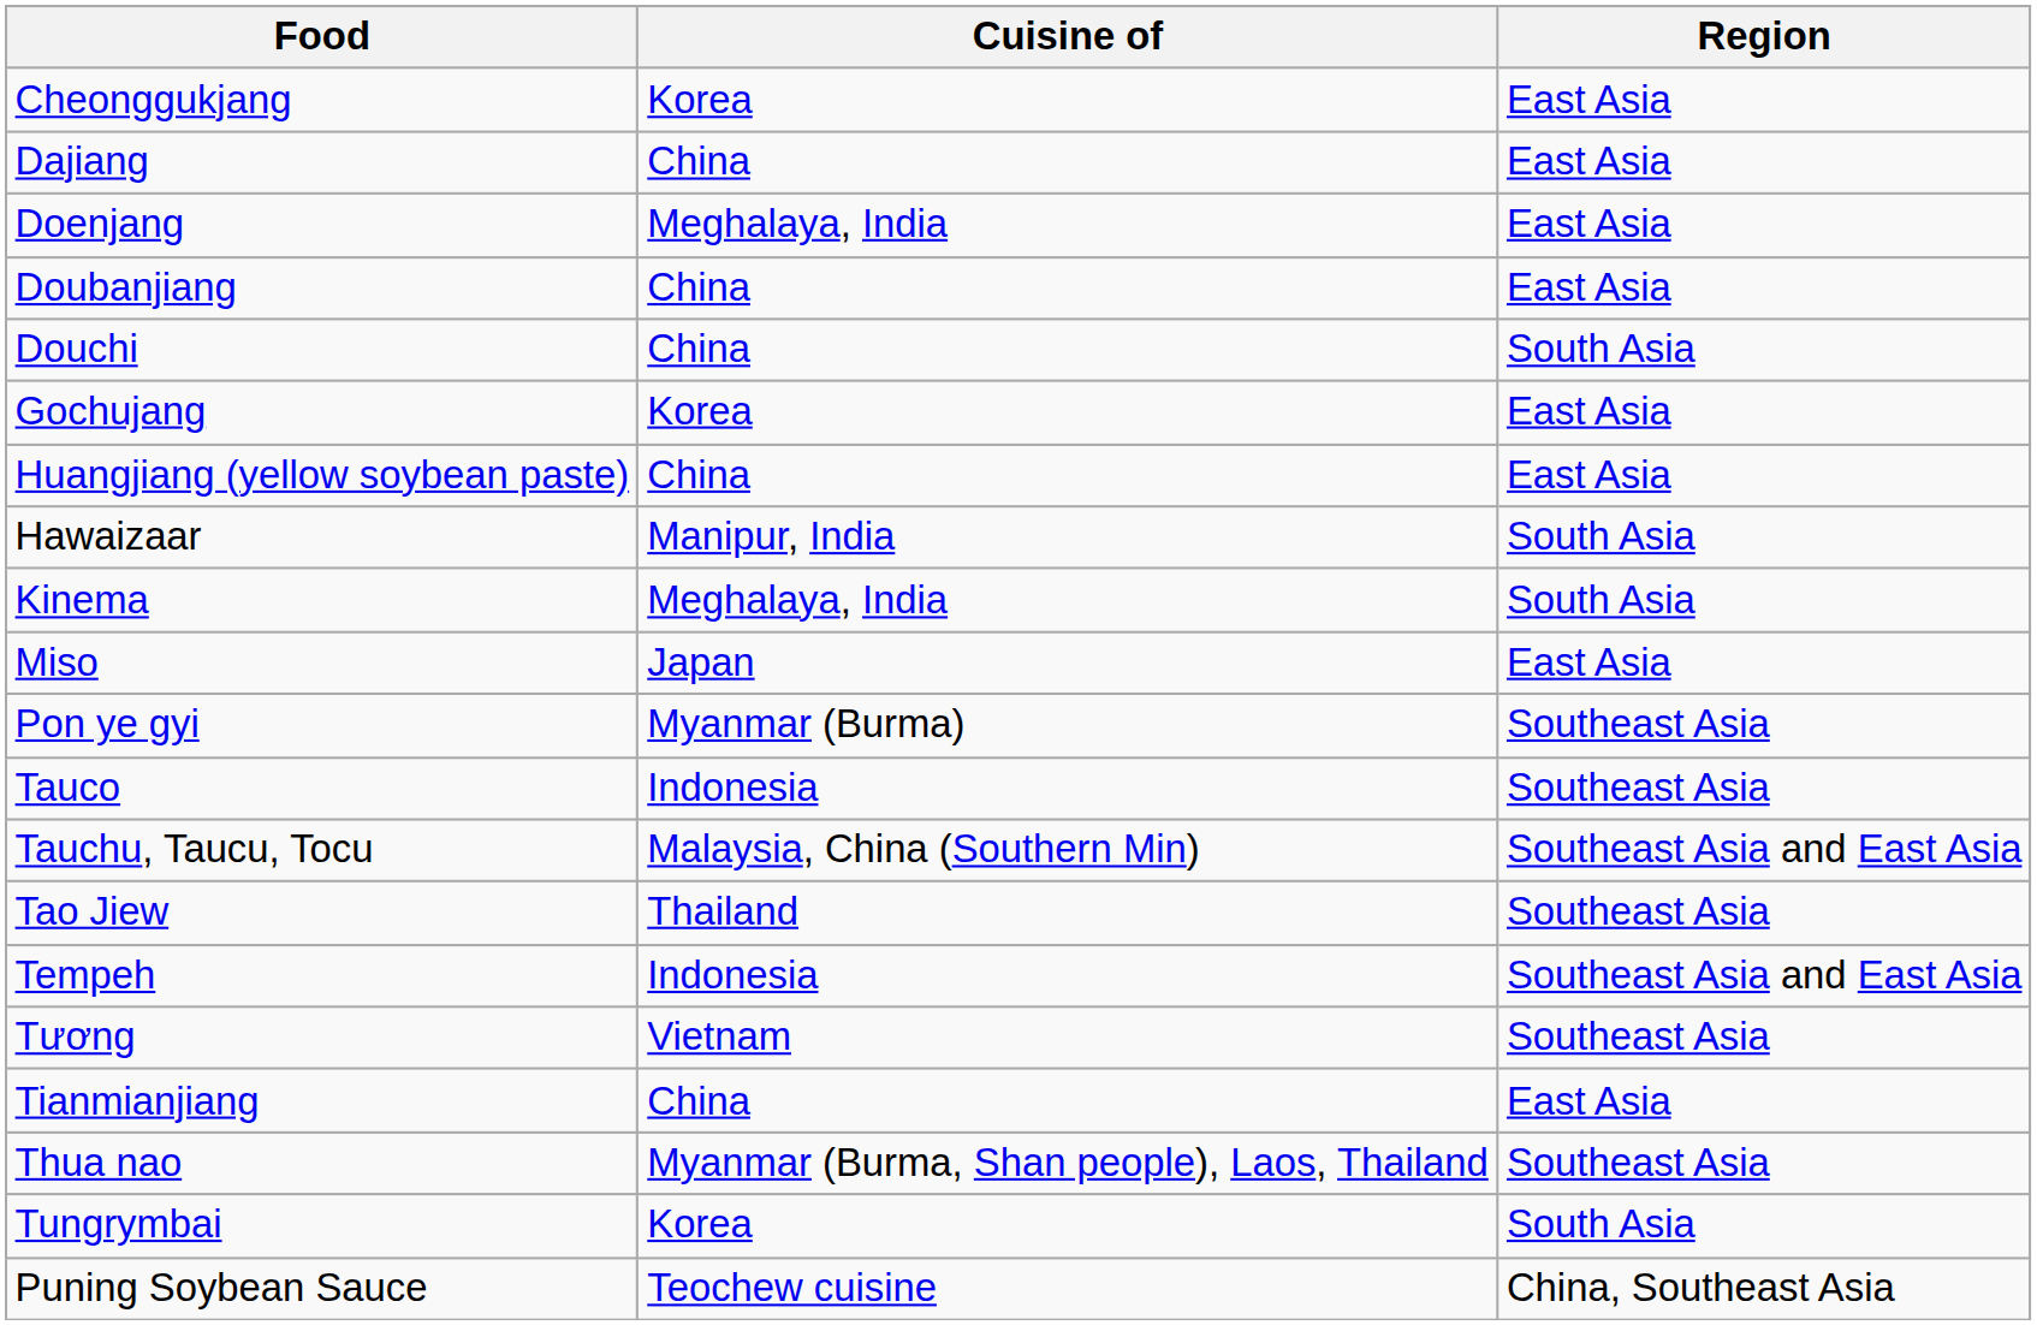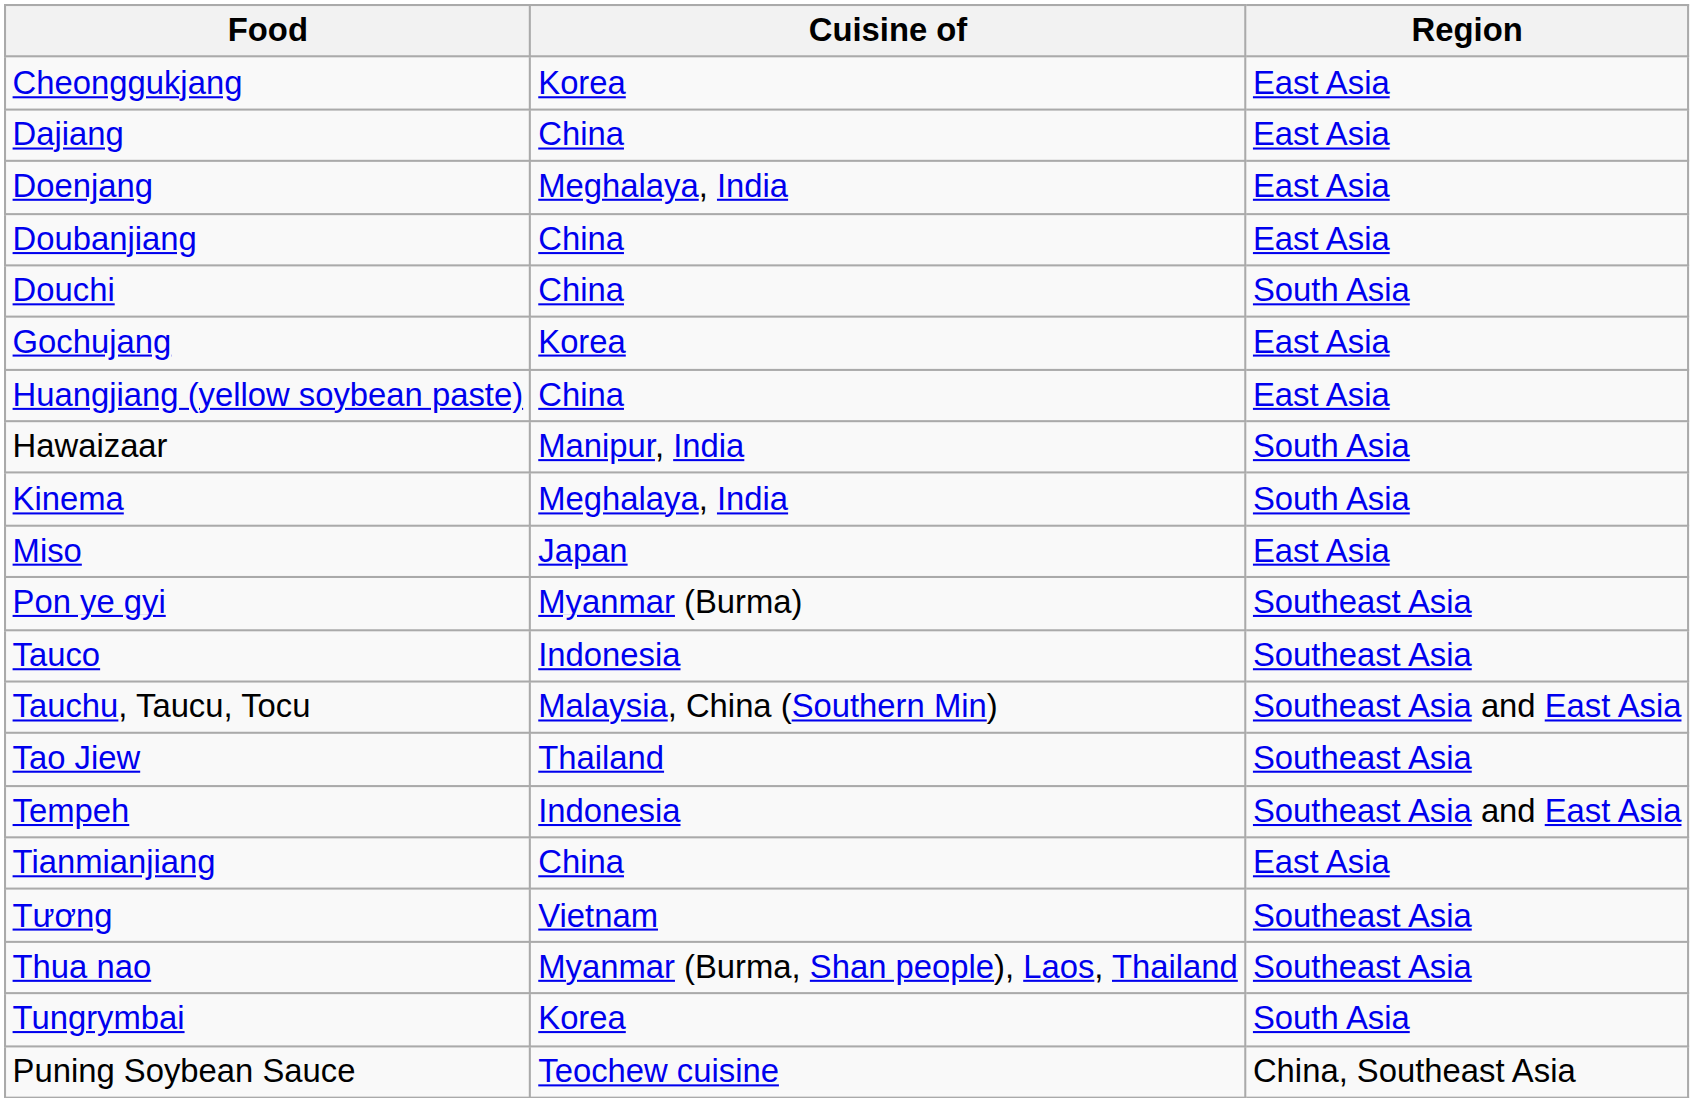rows swapped: Tianmianjiang <-> Tương
